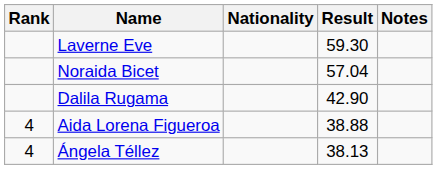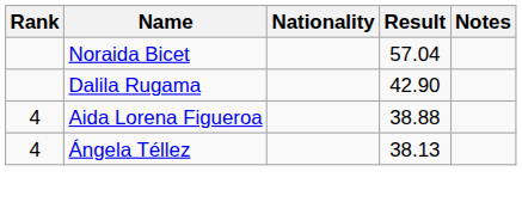- row: Laverne Eve | 59.30
